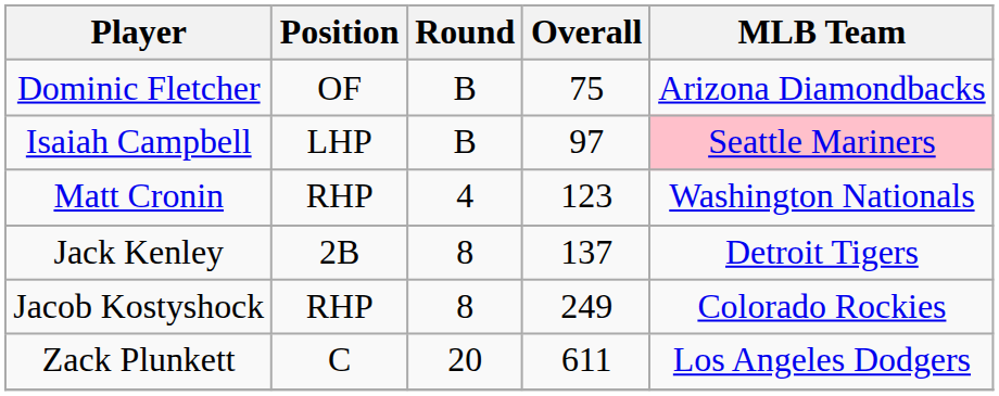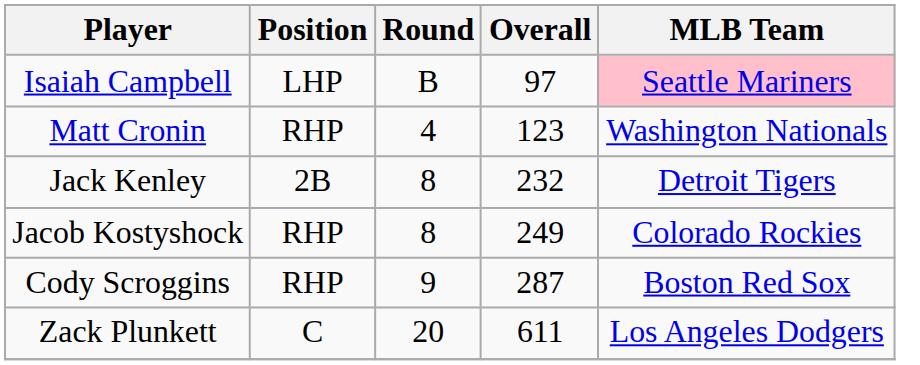- row: Dominic Fletcher | OF | B | 75 | Arizona Diamondbacks
Jack Kenley | Overall: 137 -> 232
+ row: Cody Scroggins | RHP | 9 | 287 | Boston Red Sox
